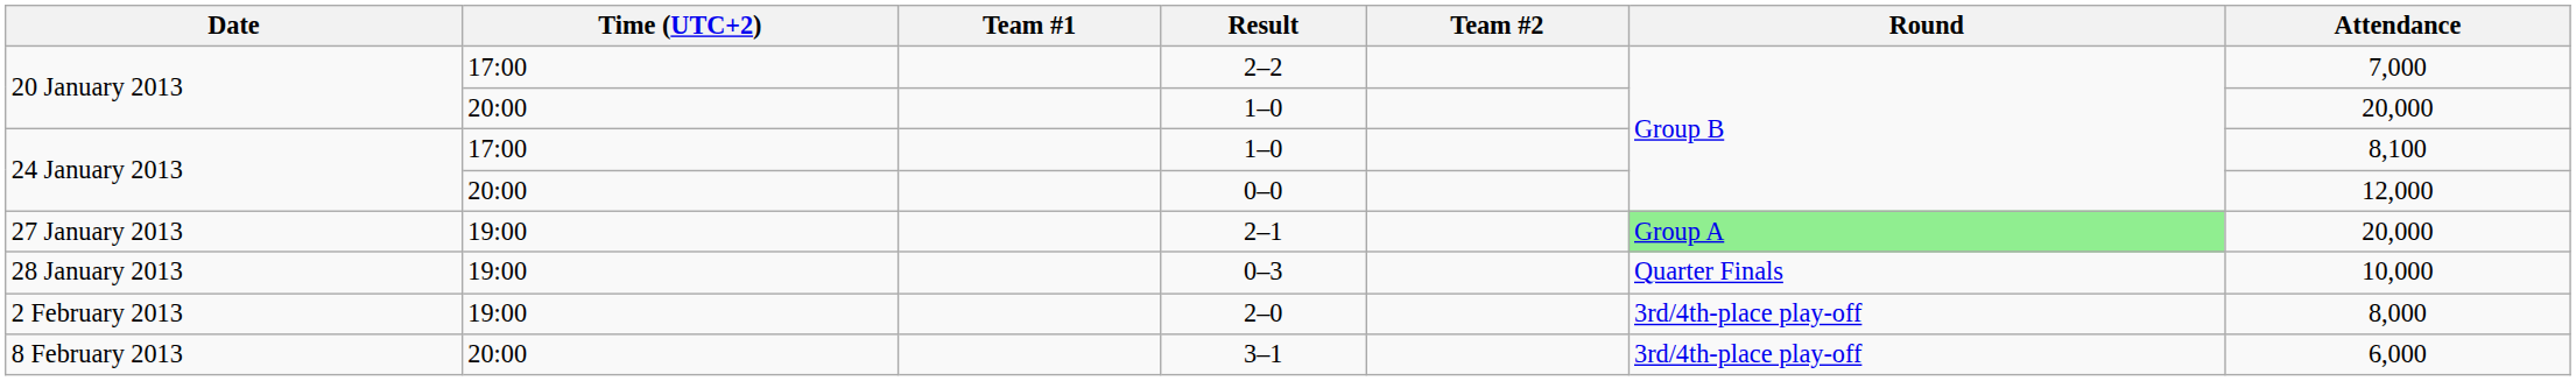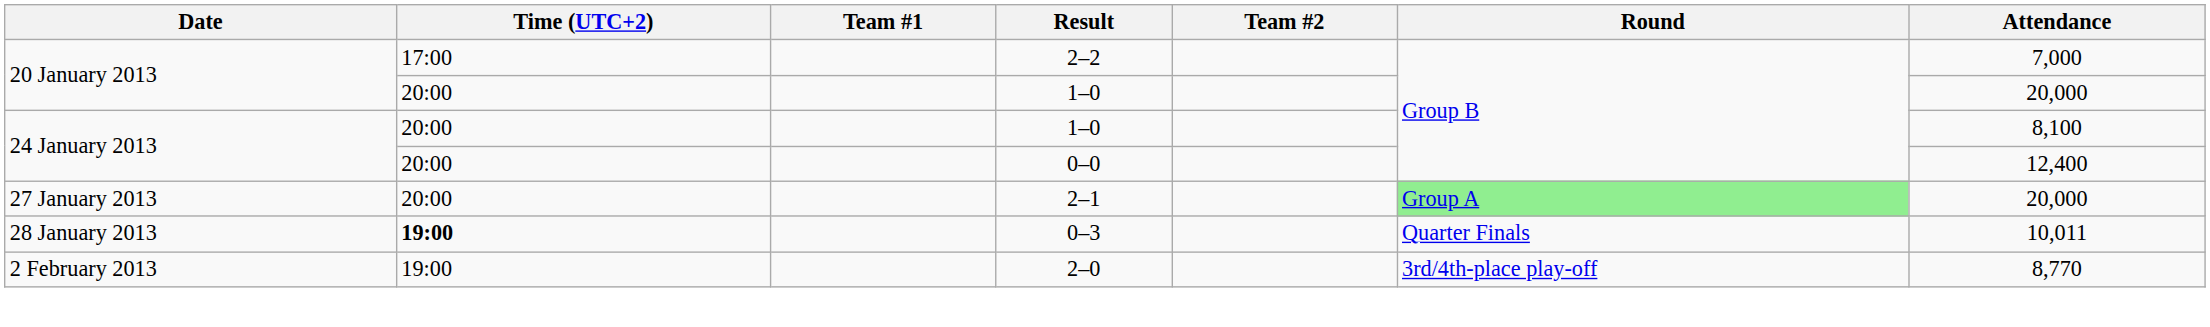24 January 2013 / 1–0 | Time (UTC+2): 17:00 -> 20:00
0–0 | Attendance: 12,000 -> 12,400
2–1 | Time (UTC+2): 19:00 -> 20:00
0–3 | Time (UTC+2): normal -> bold
0–3 | Attendance: 10,000 -> 10,011
2–0 | Attendance: 8,000 -> 8,770
- row: 8 February 2013 | 20:00 | 3–1 | 3rd/4th-place play-off | 6,000
